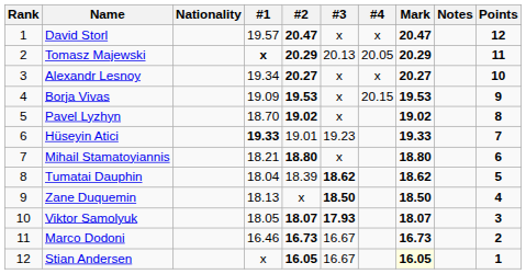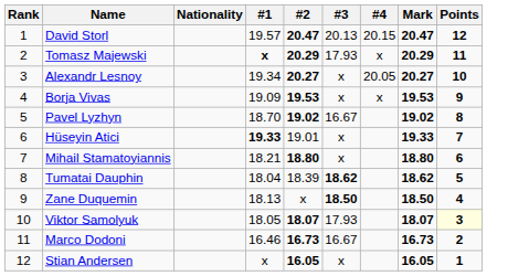- column: Notes
David Storl | #3: x -> 20.13
David Storl | #4: x -> 20.15
Tomasz Majewski | #3: 20.13 -> 17.93
Tomasz Majewski | #4: 20.05 -> x
Alexandr Lesnoy | #4: x -> 20.05
Borja Vivas | #4: 20.15 -> x
Pavel Lyzhyn | #3: x -> 16.67
Hüseyin Atici | #3: 19.23 -> x
Viktor Samolyuk | #3: bold -> normal
Viktor Samolyuk | Points: no background -> lightyellow background
Stian Andersen | #3: 16.67 -> x
Stian Andersen | Mark: lightyellow background -> no background
